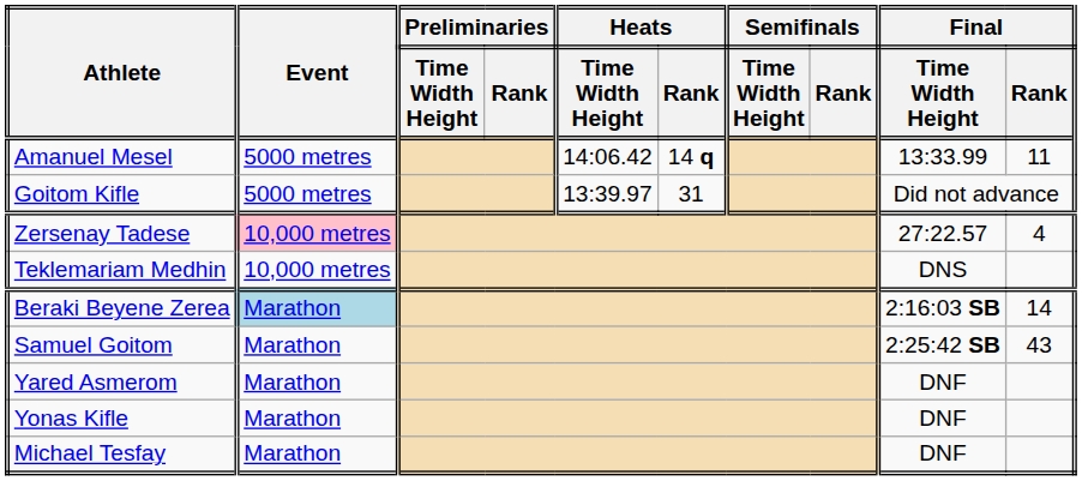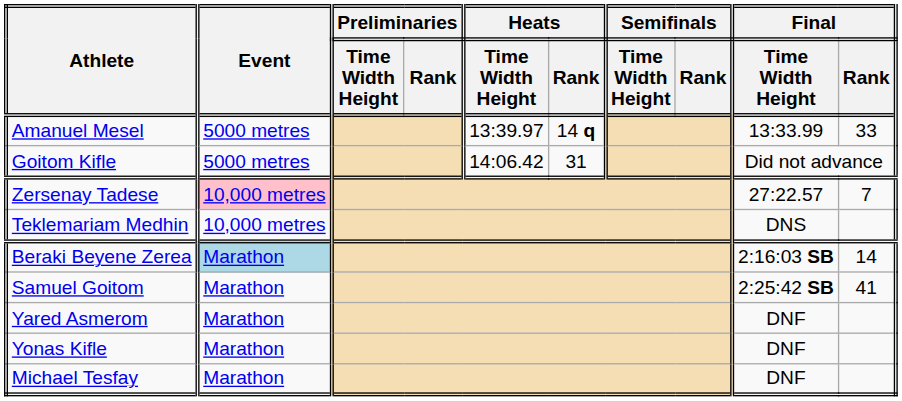Amanuel Mesel | Heats / Time Width Height: 14:06.42 -> 13:39.97
Amanuel Mesel | Final / Rank: 11 -> 33
Goitom Kifle | Heats / Time Width Height: 13:39.97 -> 14:06.42
Zersenay Tadese | Final / Rank: 4 -> 7
Samuel Goitom | Final / Rank: 43 -> 41
